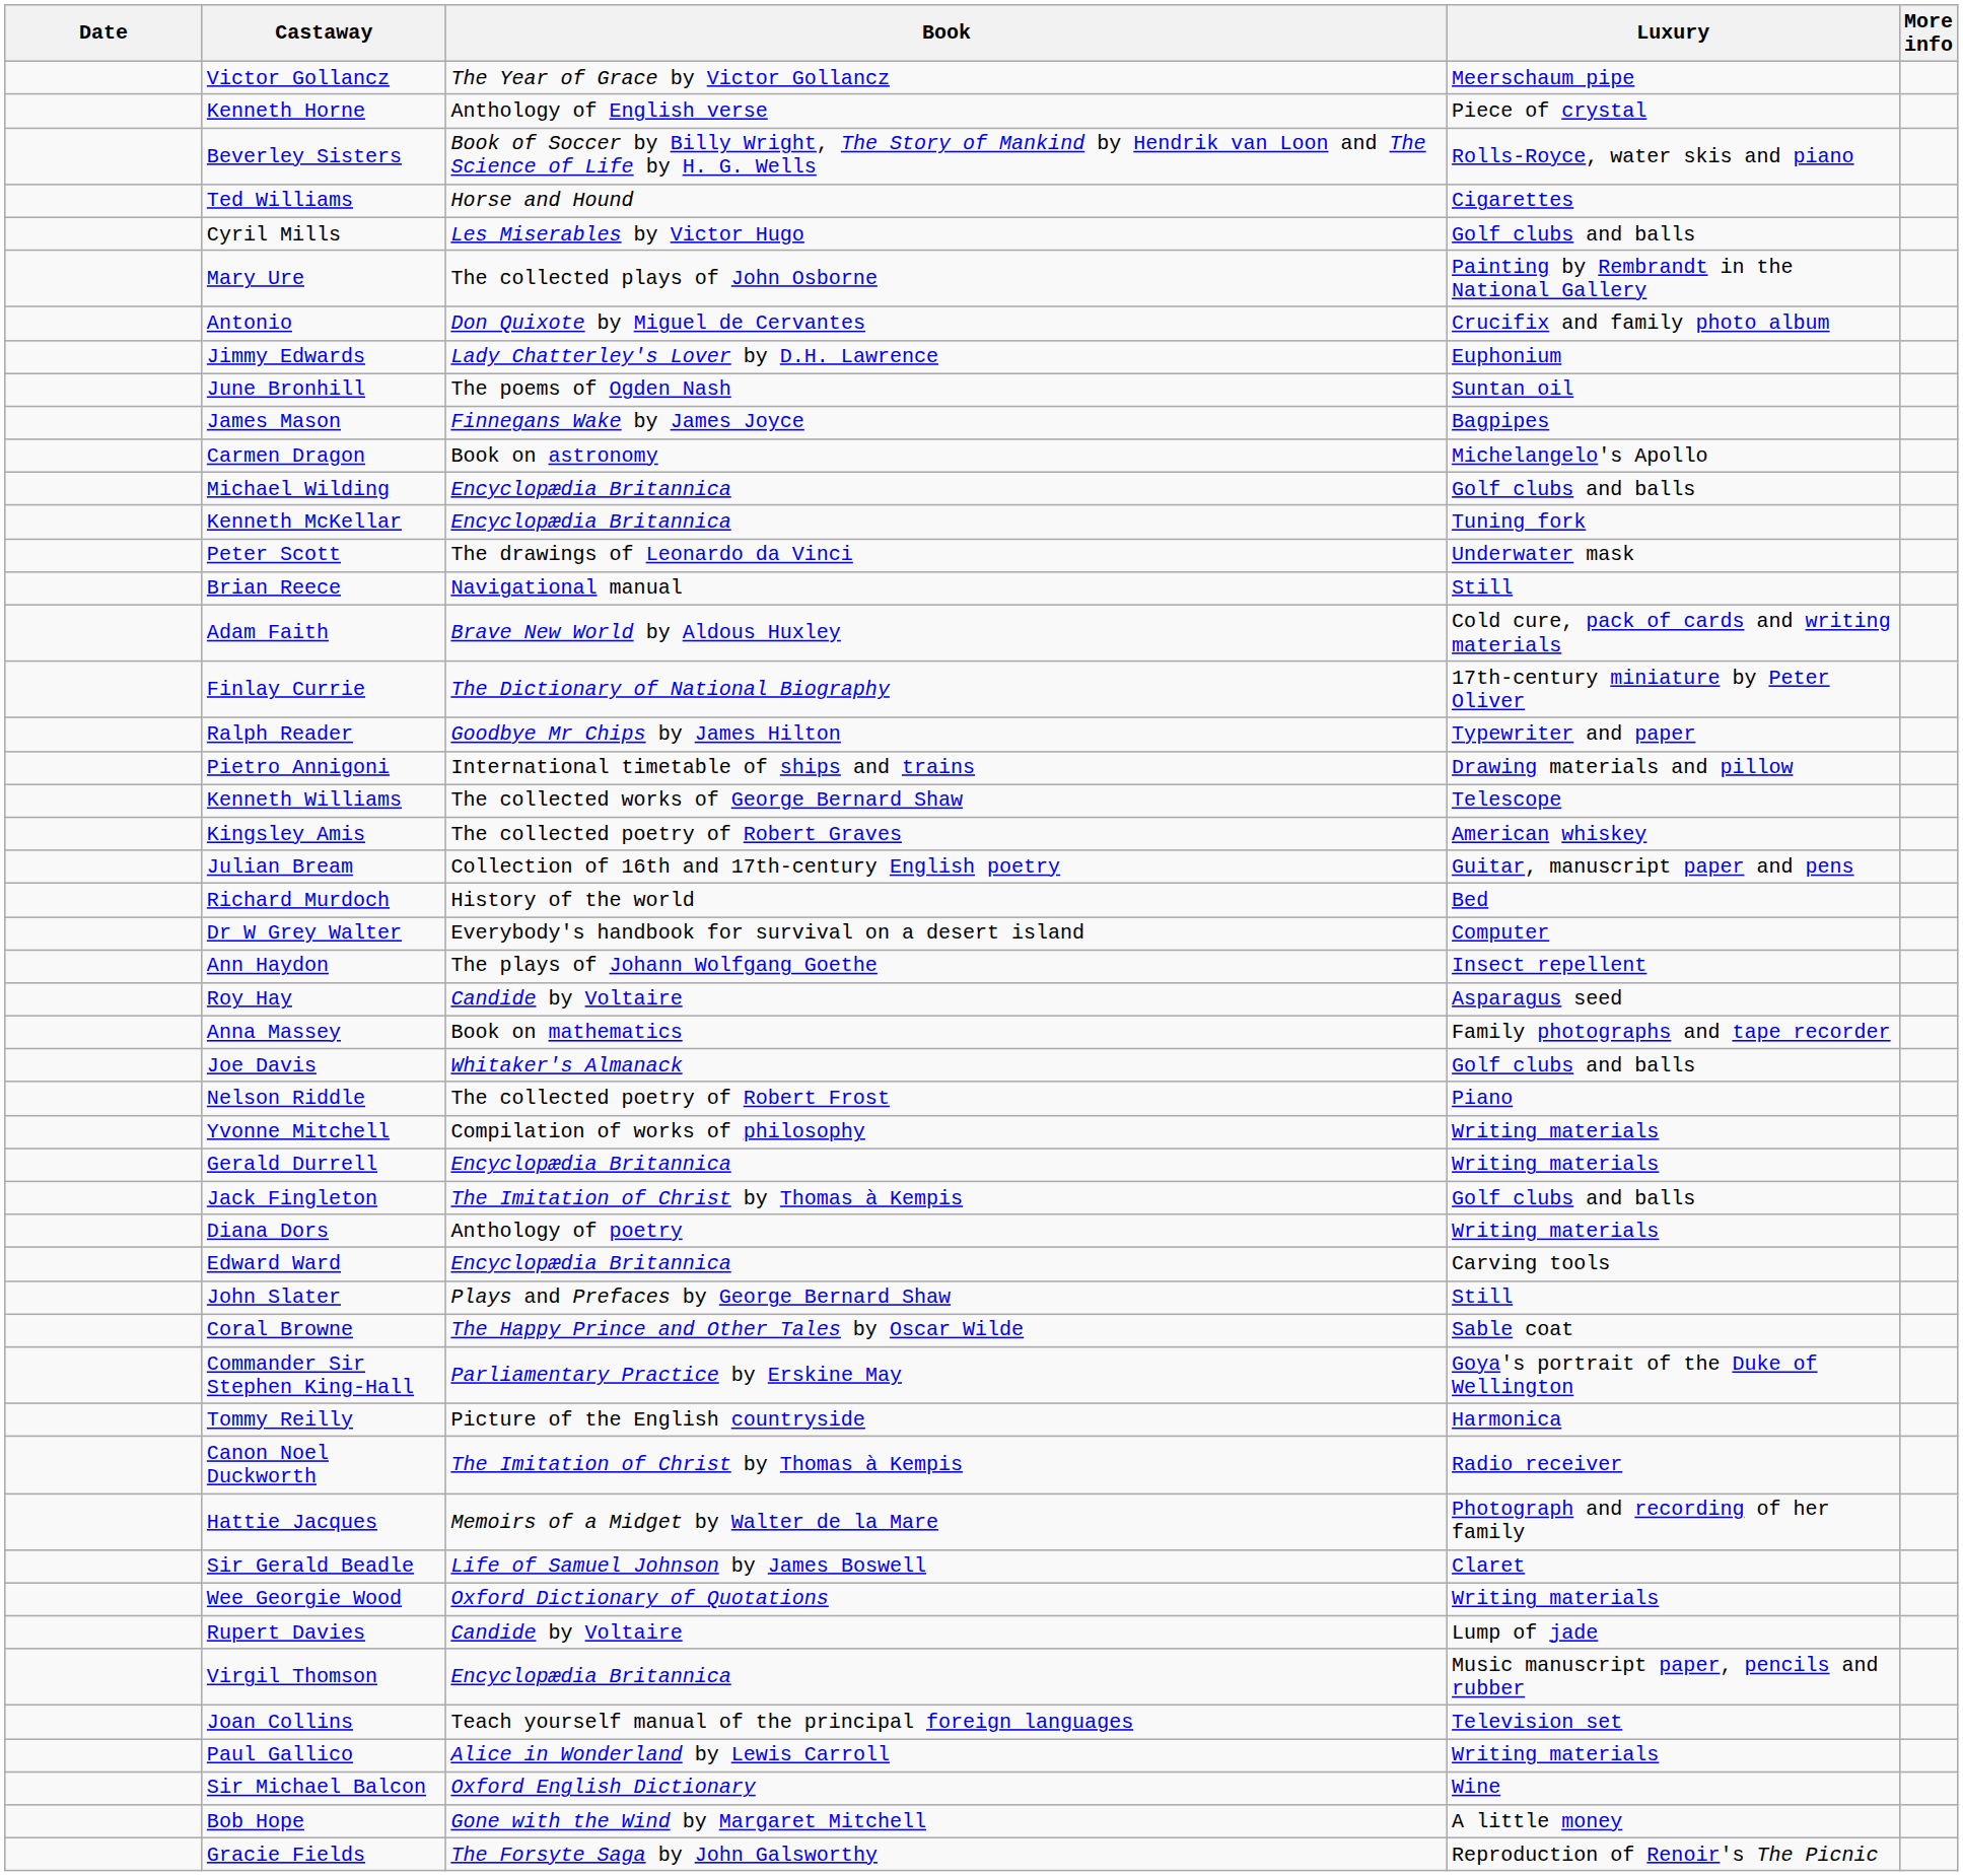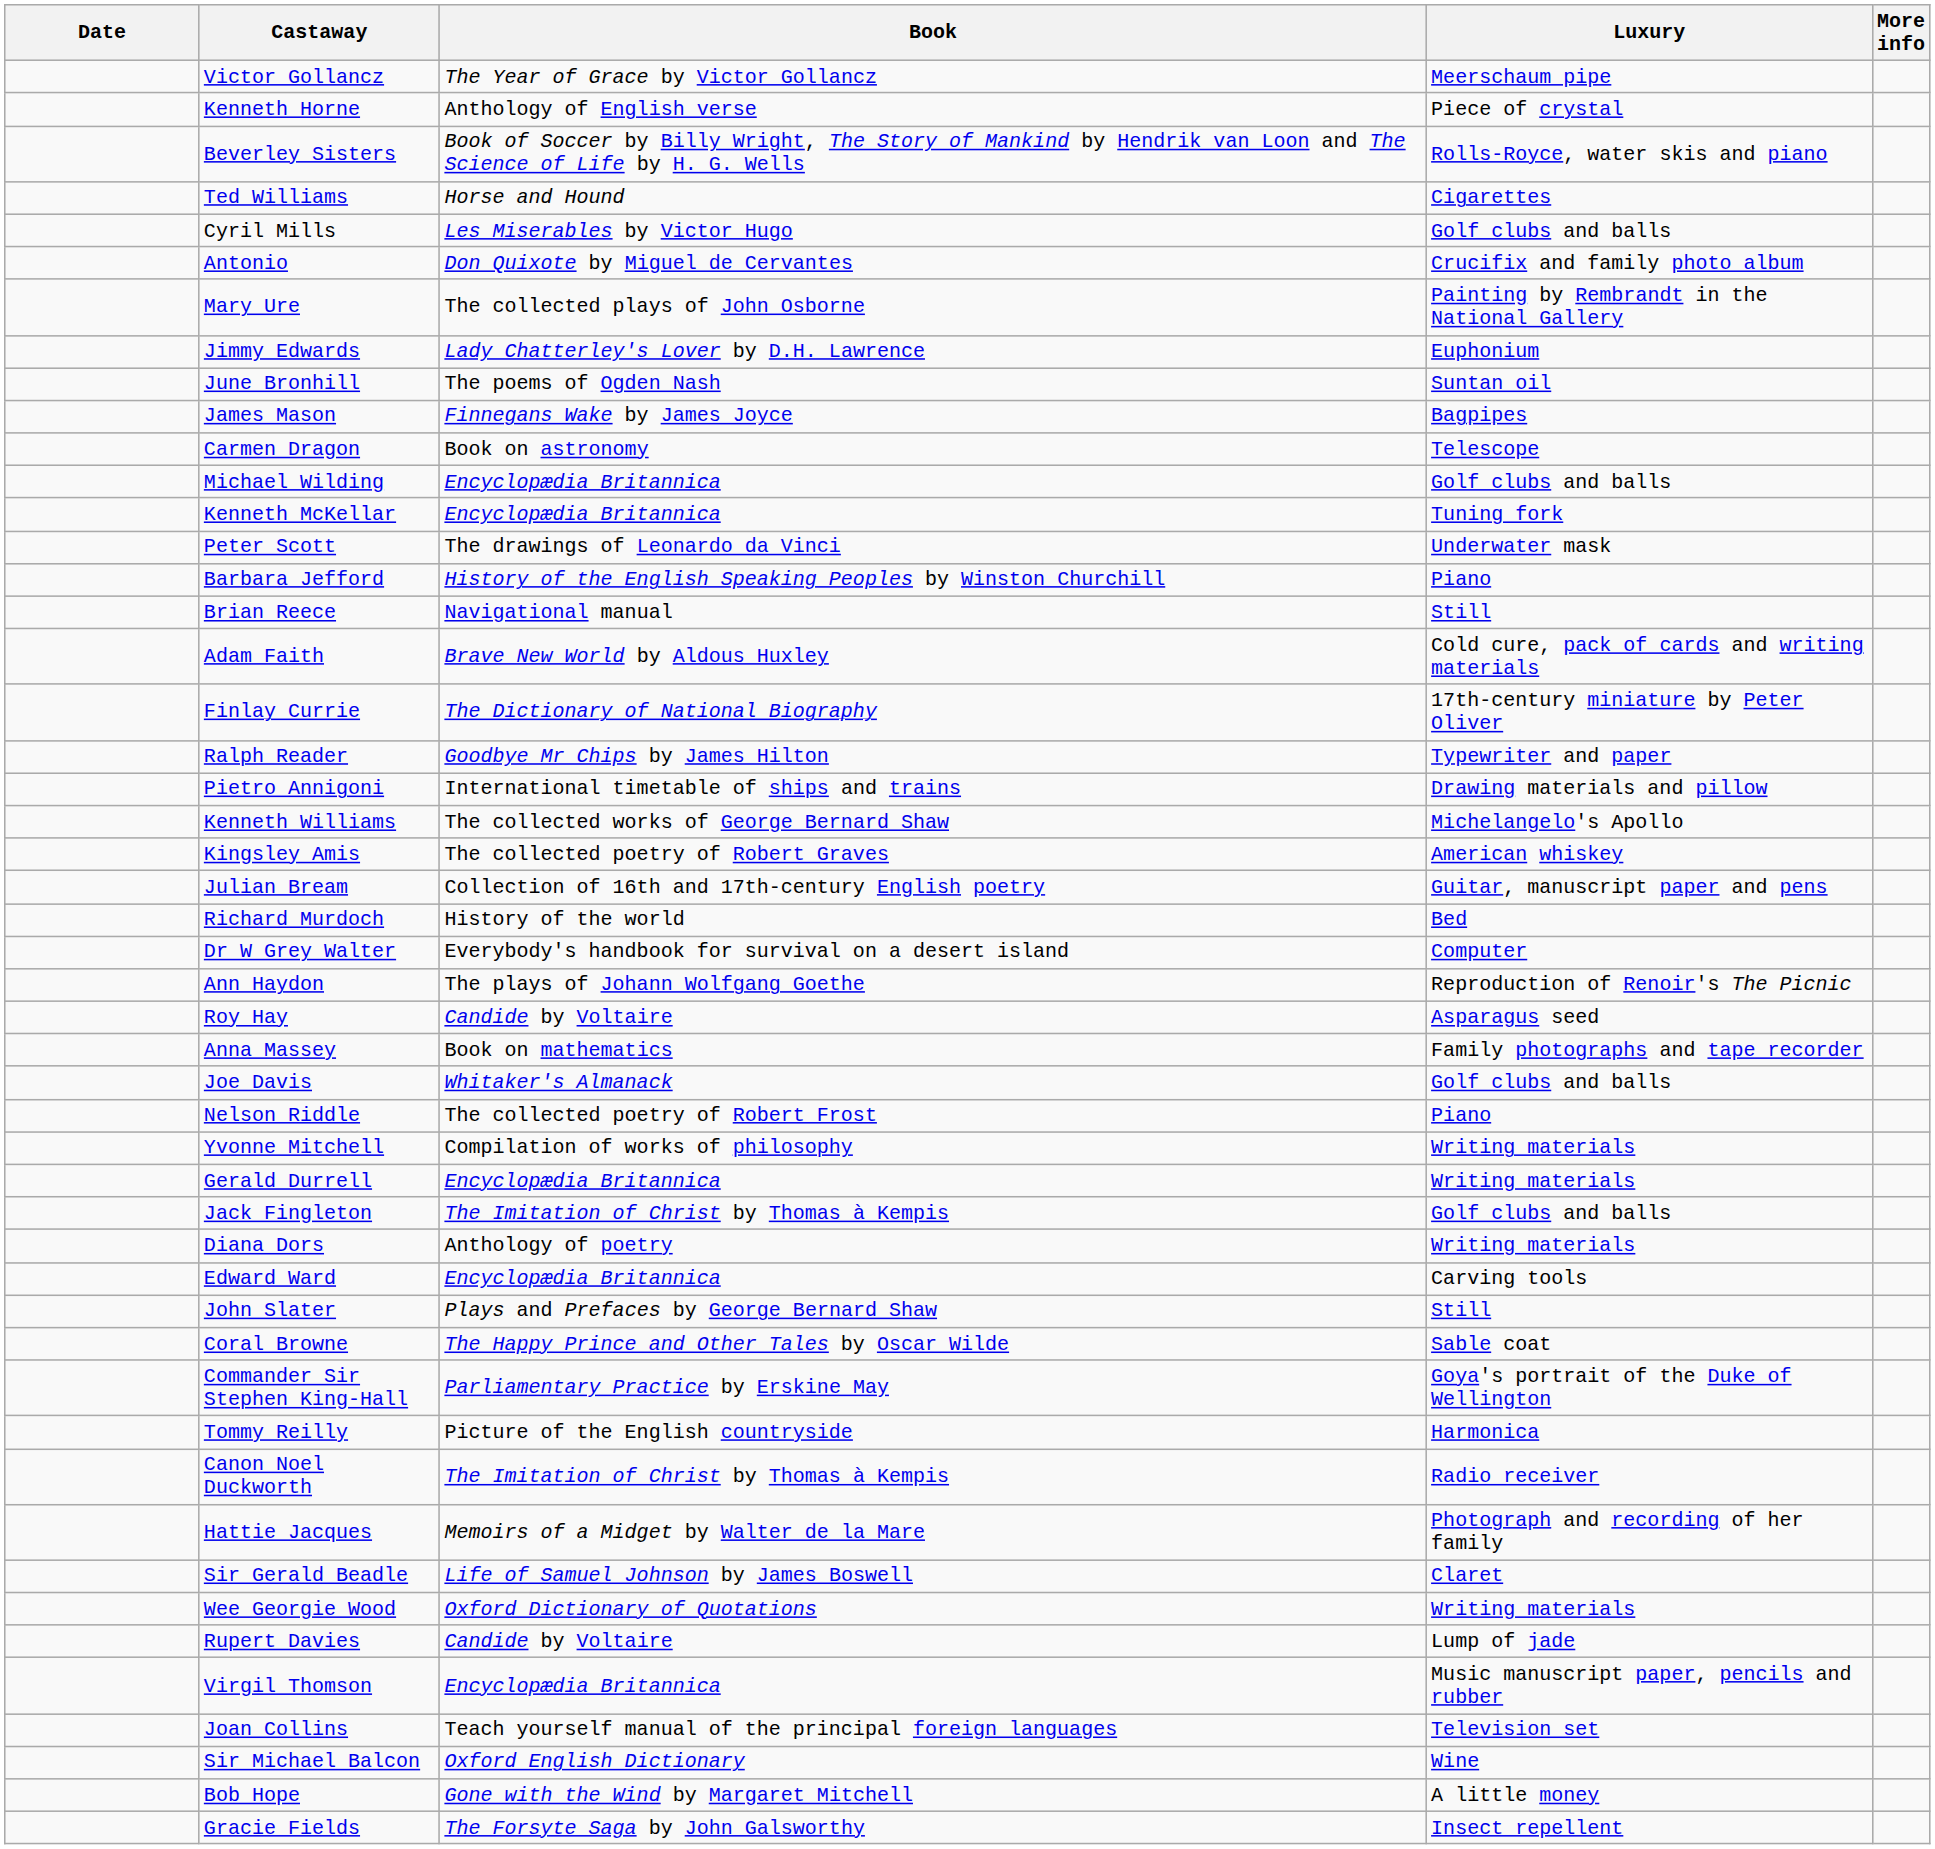rows swapped: Mary Ure <-> Antonio
Carmen Dragon | Luxury: Michelangelo's Apollo -> Telescope
+ row: Barbara Jefford | History of the English Speaking Peoples by Winston Churchill | Piano
Kenneth Williams | Luxury: Telescope -> Michelangelo's Apollo
Ann Haydon | Luxury: Insect repellent -> Reproduction of Renoir's The Picnic
- row: Paul Gallico | Alice in Wonderland by Lewis Carroll | Writing materials
Gracie Fields | Luxury: Reproduction of Renoir's The Picnic -> Insect repellent
